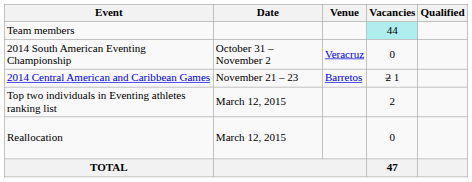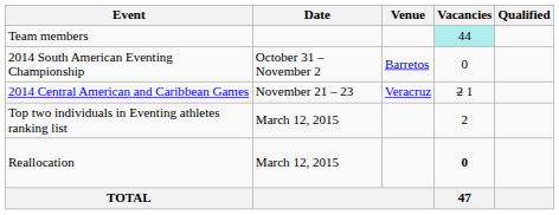2014 South American Eventing Championship | Venue: Veracruz -> Barretos
2014 Central American and Caribbean Games | Venue: Barretos -> Veracruz
Reallocation | Vacancies: normal -> bold
